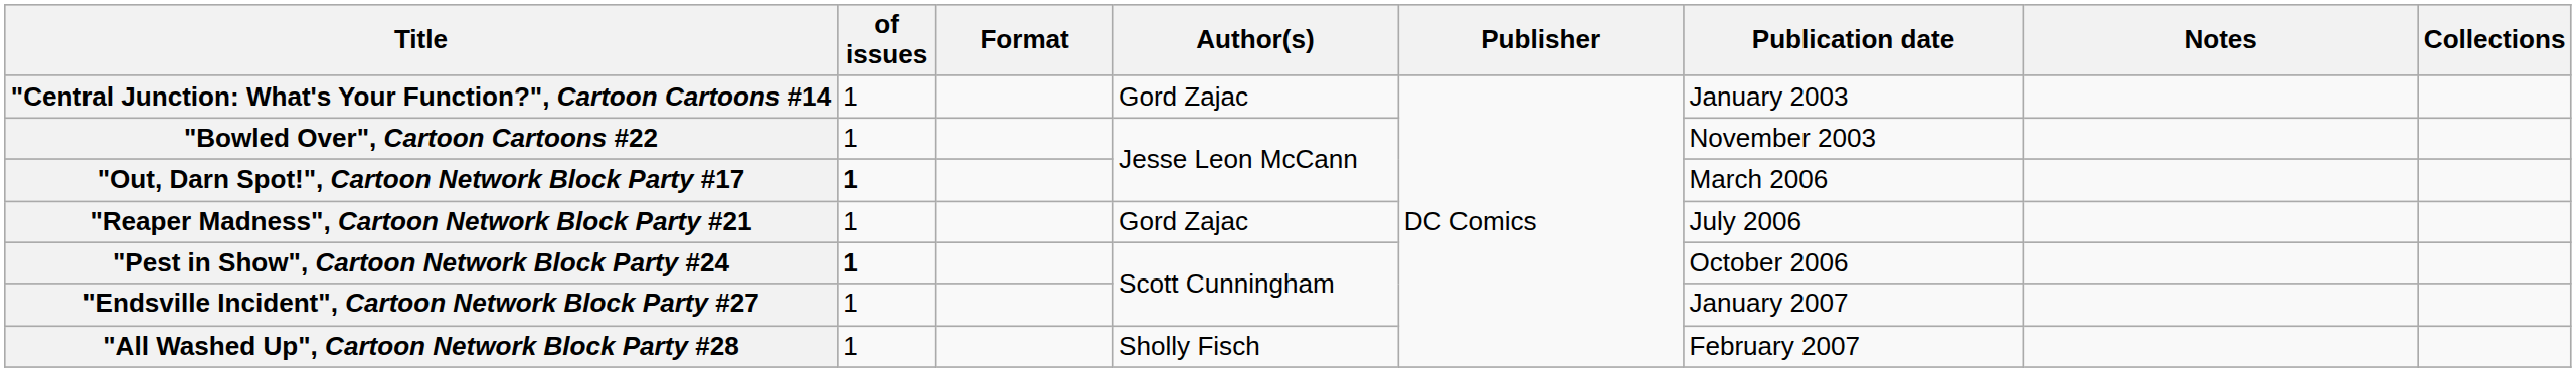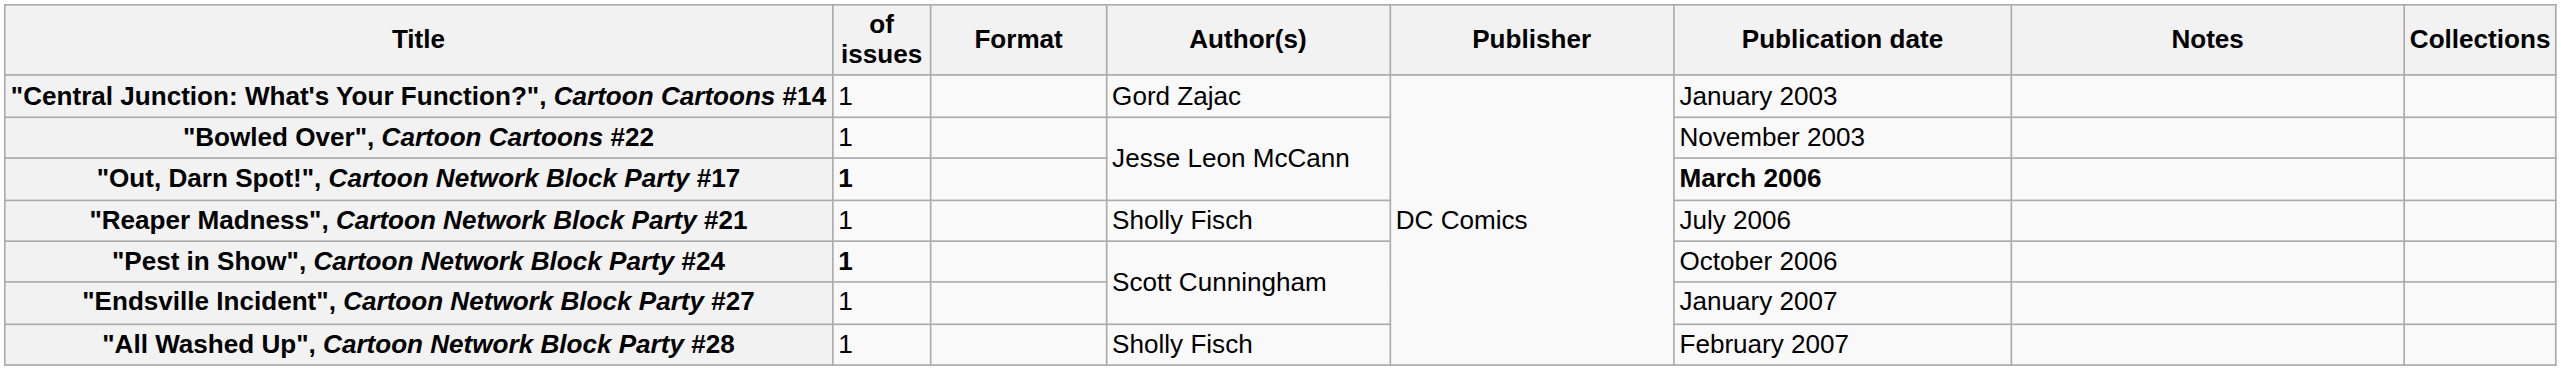"Out, Darn Spot!", Cartoon Network Block Party #17 | Publication date: normal -> bold
"Reaper Madness", Cartoon Network Block Party #21 | Author(s): Gord Zajac -> Sholly Fisch
